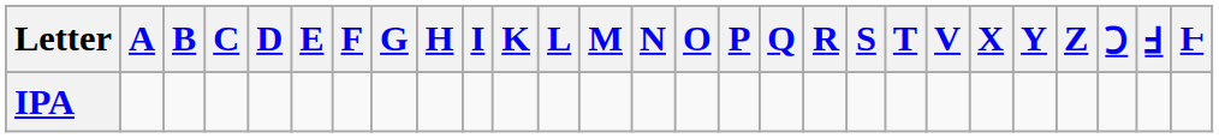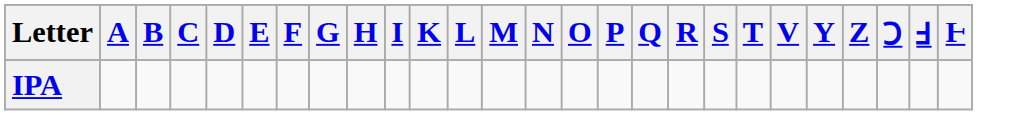- column: X
